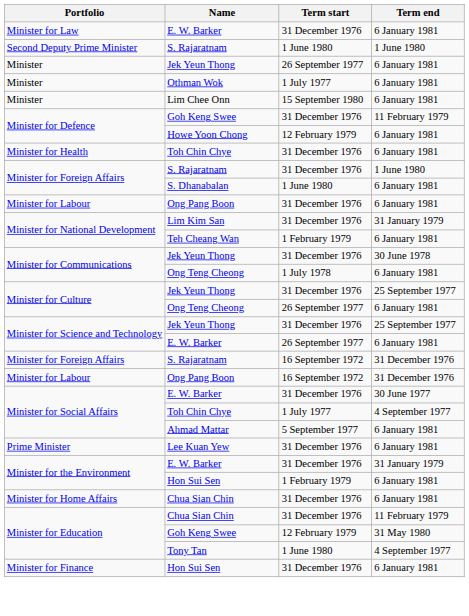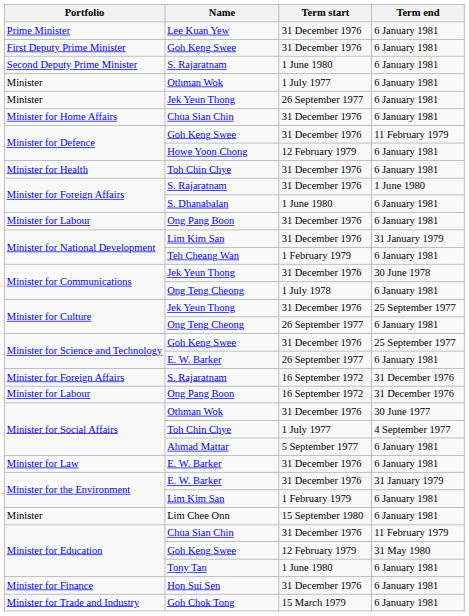rows swapped: Prime Minister <-> Minister for Law
+ row: First Deputy Prime Minister | Goh Keng Swee | 31 December 1976 | 6 January 1981
Second Deputy Prime Minister | Term end: 1 June 1980 -> 6 January 1981
rows swapped: Minister / 1 July 1977 <-> Minister / 26 September 1977
rows swapped: Minister / 15 September 1980 <-> Minister for Home Affairs
Minister for Science and Technology / 31 December 1976 | Name: Jek Yeun Thong -> Goh Keng Swee
Minister for Social Affairs / 31 December 1976 | Name: E. W. Barker -> Othman Wok
Minister for the Environment / 1 February 1979 | Name: Hon Sui Sen -> Lim Kim San
Minister for Education / 1 June 1980 | Term end: 4 September 1977 -> 6 January 1981
+ row: Minister for Trade and Industry | Goh Chok Tong | 15 March 1979 | 6 January 1981
